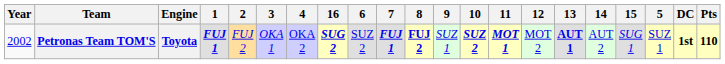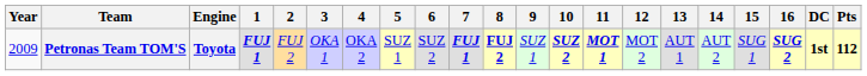columns swapped: 5 <-> 16
Petronas Team TOM'S | Year: 2002 -> 2009
Petronas Team TOM'S | 13: bold -> normal
Petronas Team TOM'S | Pts: 110 -> 112
